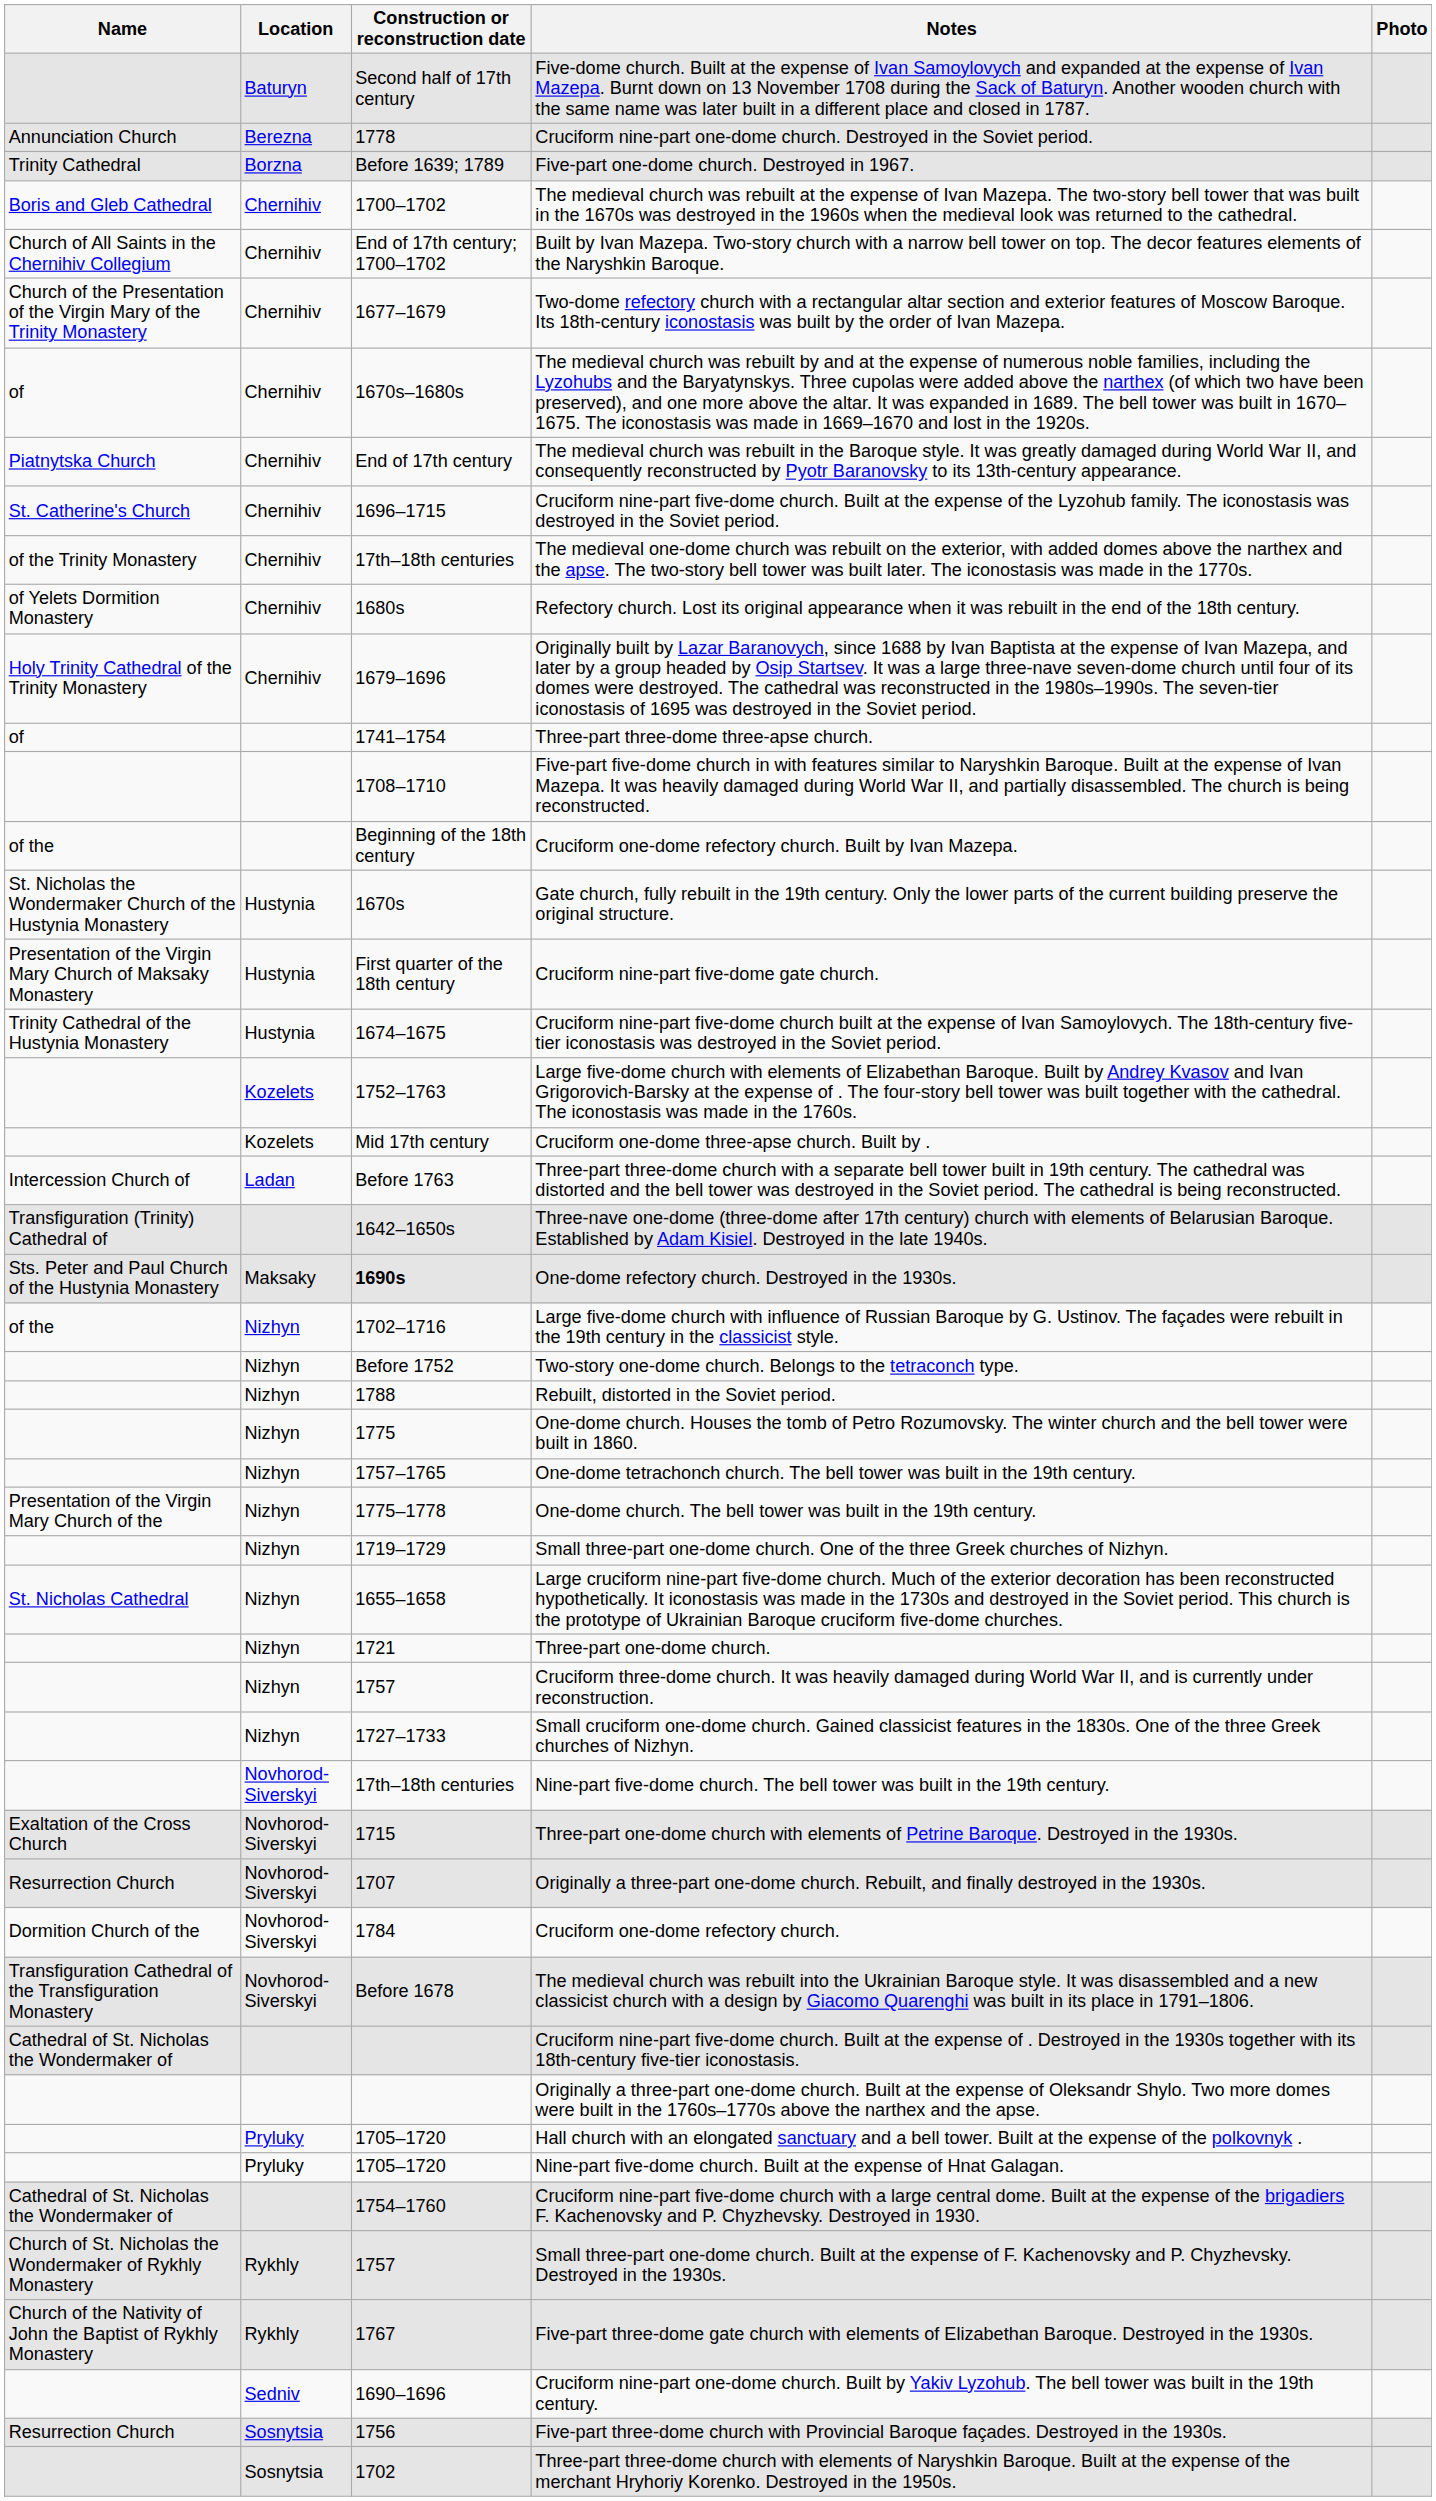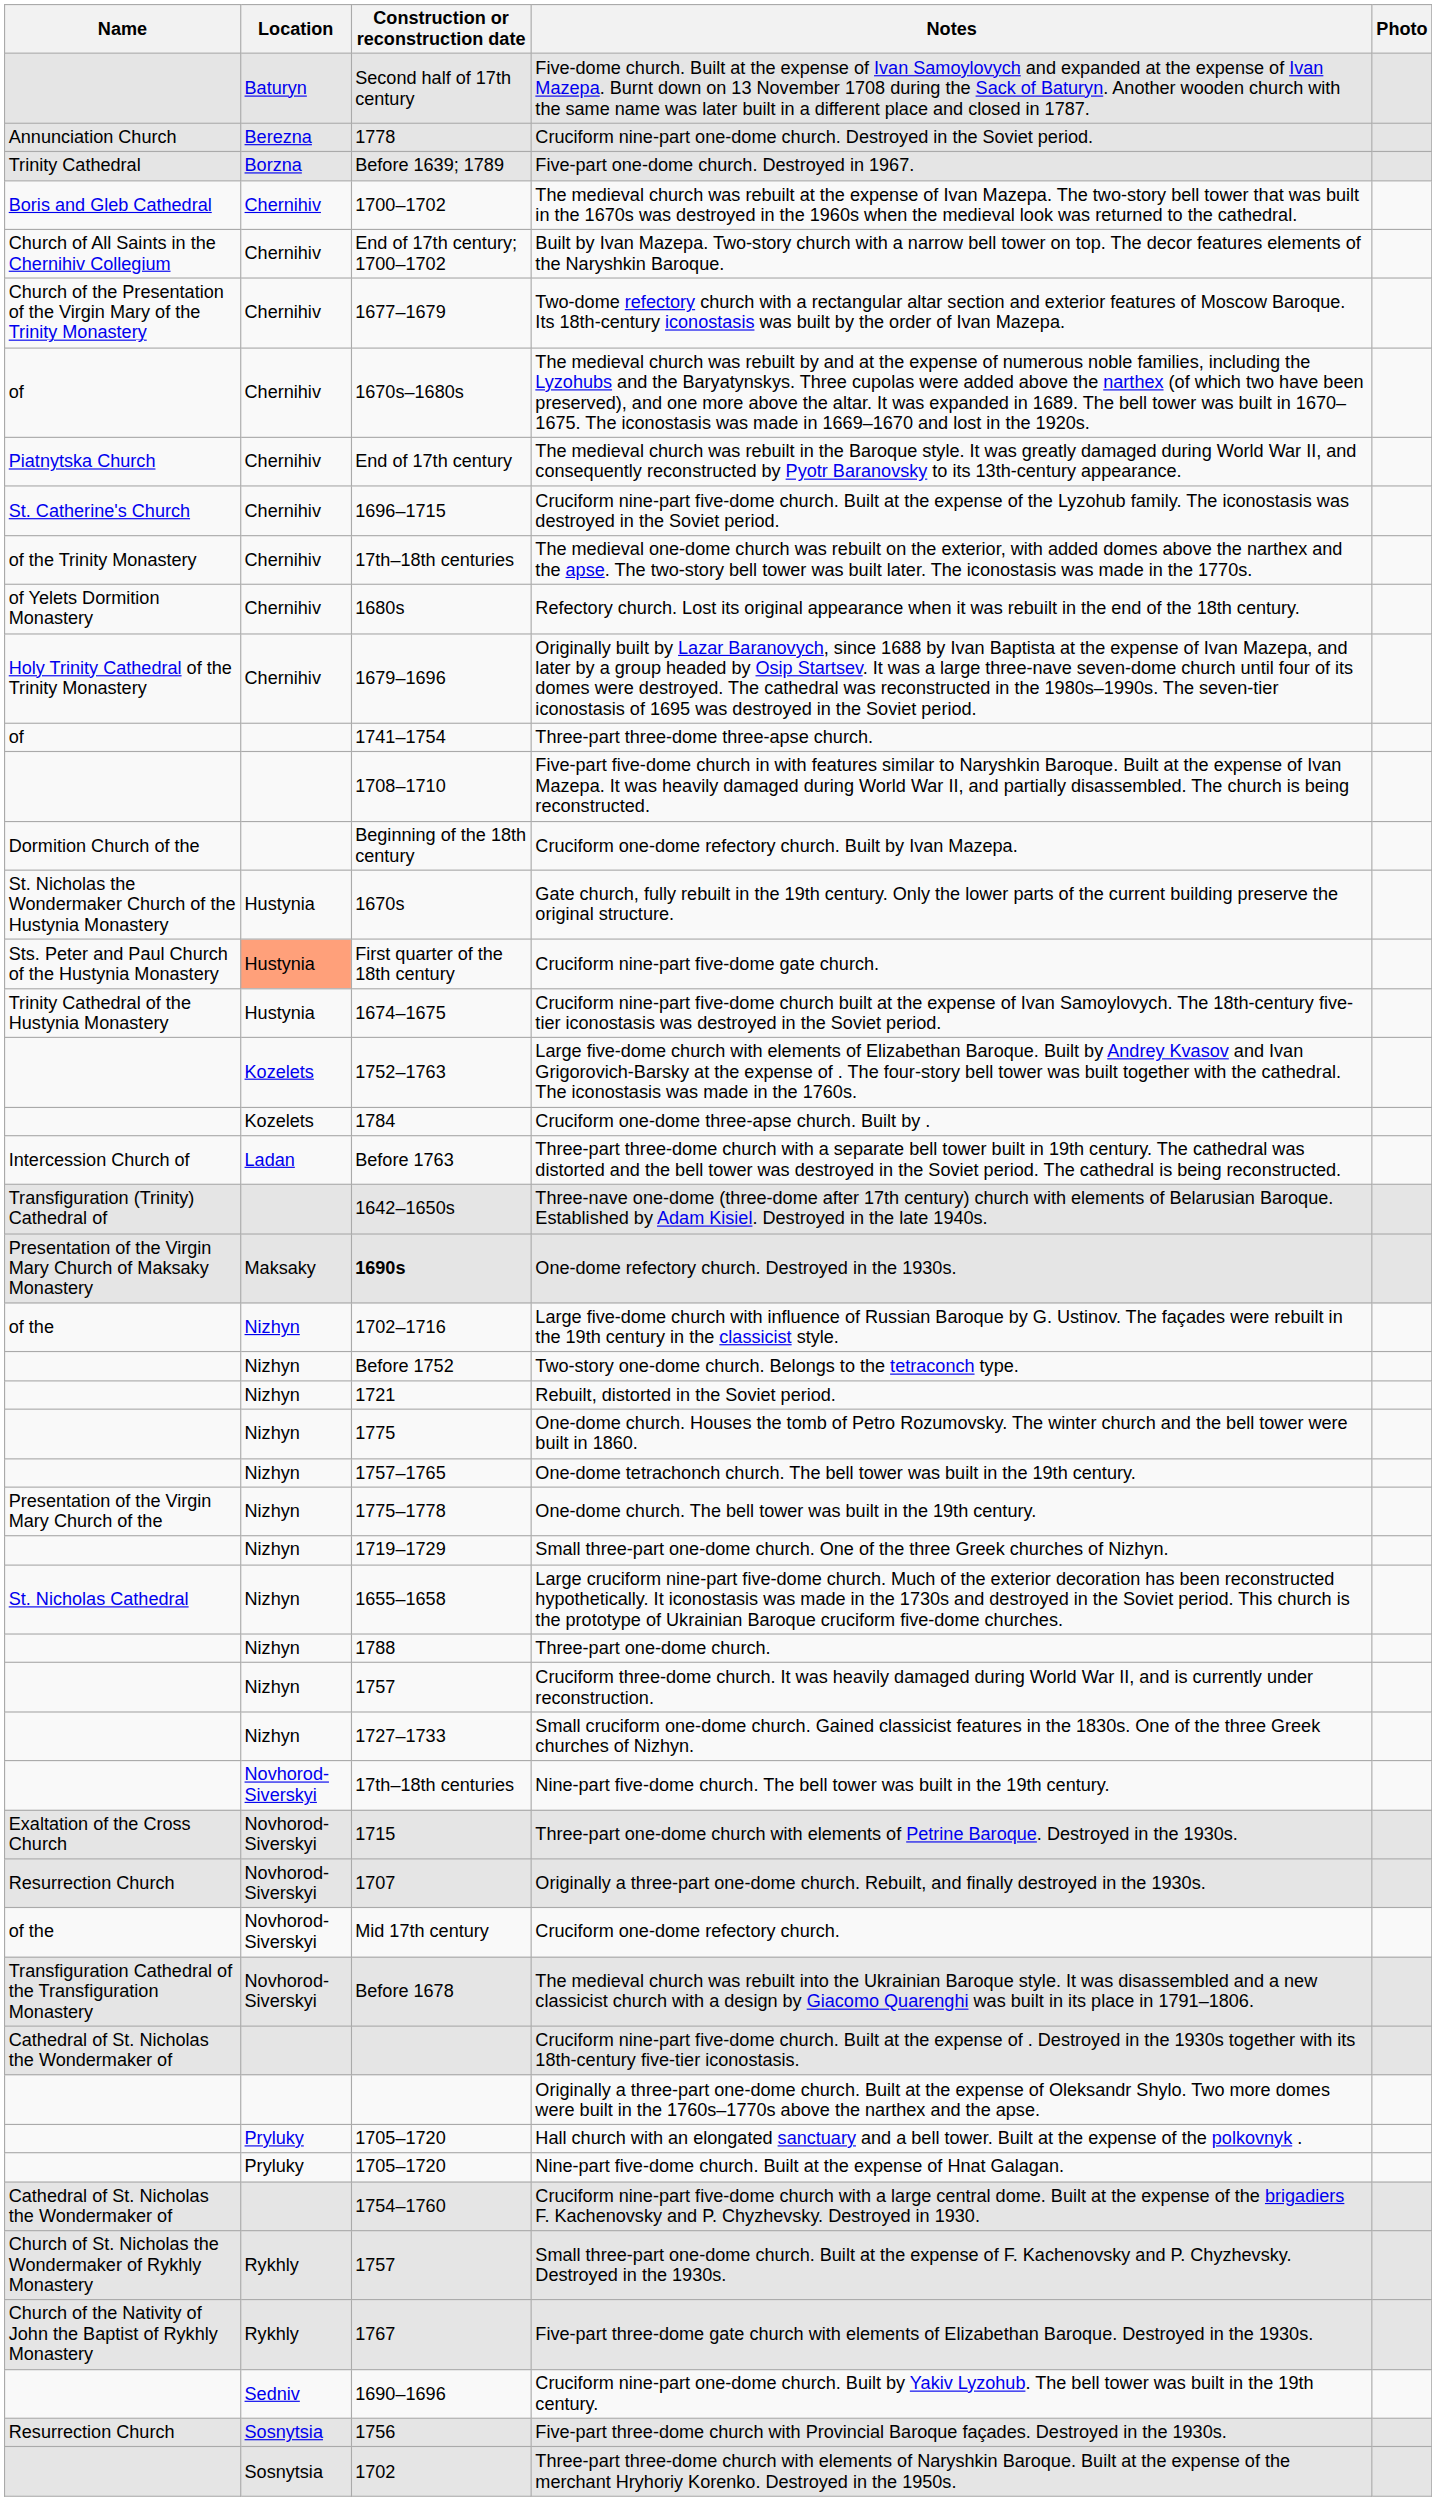Cruciform one-dome refectory church. Built by Ivan Mazepa. | Name: of the -> Dormition Church of the
Cruciform nine-part five-dome gate church. | Name: Presentation of the Virgin Mary Church of Maksaky Monastery -> Sts. Peter and Paul Church of the Hustynia Monastery
Cruciform nine-part five-dome gate church. | Location: no background -> lightsalmon background
Cruciform one-dome three-apse church. Built by . | Construction or reconstruction date: Mid 17th century -> 1784
One-dome refectory church. Destroyed in the 1930s. | Name: Sts. Peter and Paul Church of the Hustynia Monastery -> Presentation of the Virgin Mary Church of Maksaky Monastery
Rebuilt, distorted in the Soviet period. | Construction or reconstruction date: 1788 -> 1721
Three-part one-dome church. | Construction or reconstruction date: 1721 -> 1788
Cruciform one-dome refectory church. | Name: Dormition Church of the -> of the
Cruciform one-dome refectory church. | Construction or reconstruction date: 1784 -> Mid 17th century
